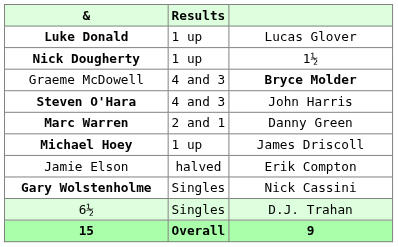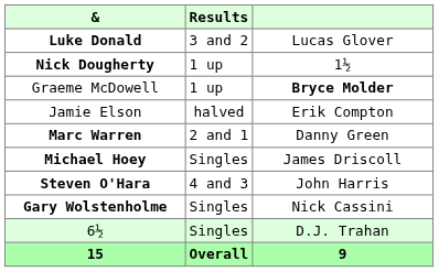Luke Donald | Results: 1 up -> 3 and 2
Graeme McDowell | Results: 4 and 3 -> 1 up
rows swapped: Steven O'Hara <-> Jamie Elson
Michael Hoey | Results: 1 up -> Singles
